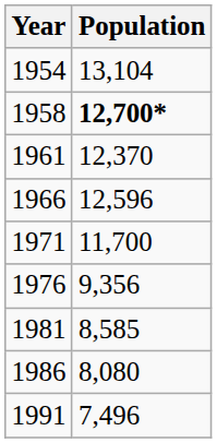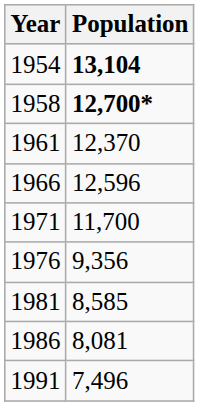1954 | Population: normal -> bold
1986 | Population: 8,080 -> 8,081
